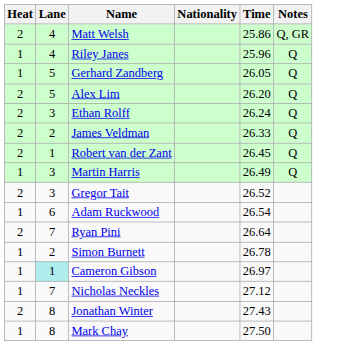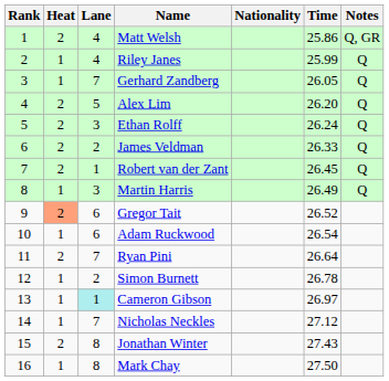+ column: Rank | 1 | 2 | 3 | 4 | 5 | 6 | 7 | 8 | 9 | 10 | 11 | 12 | 13 | 14 | 15 | 16
Riley Janes | Time: 25.96 -> 25.99
Gerhard Zandberg | Lane: 5 -> 7
Gregor Tait | Heat: no background -> lightsalmon background
Gregor Tait | Lane: 3 -> 6
